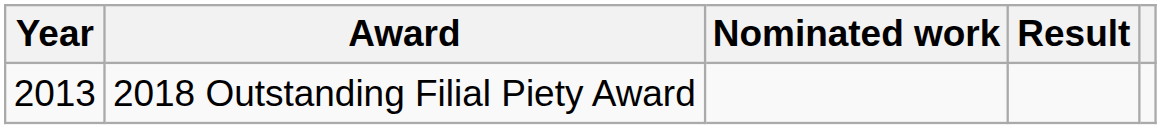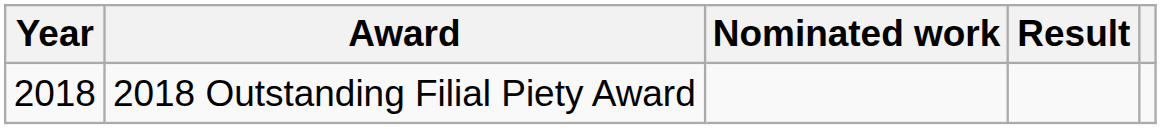2018 Outstanding Filial Piety Award | Year: 2013 -> 2018
